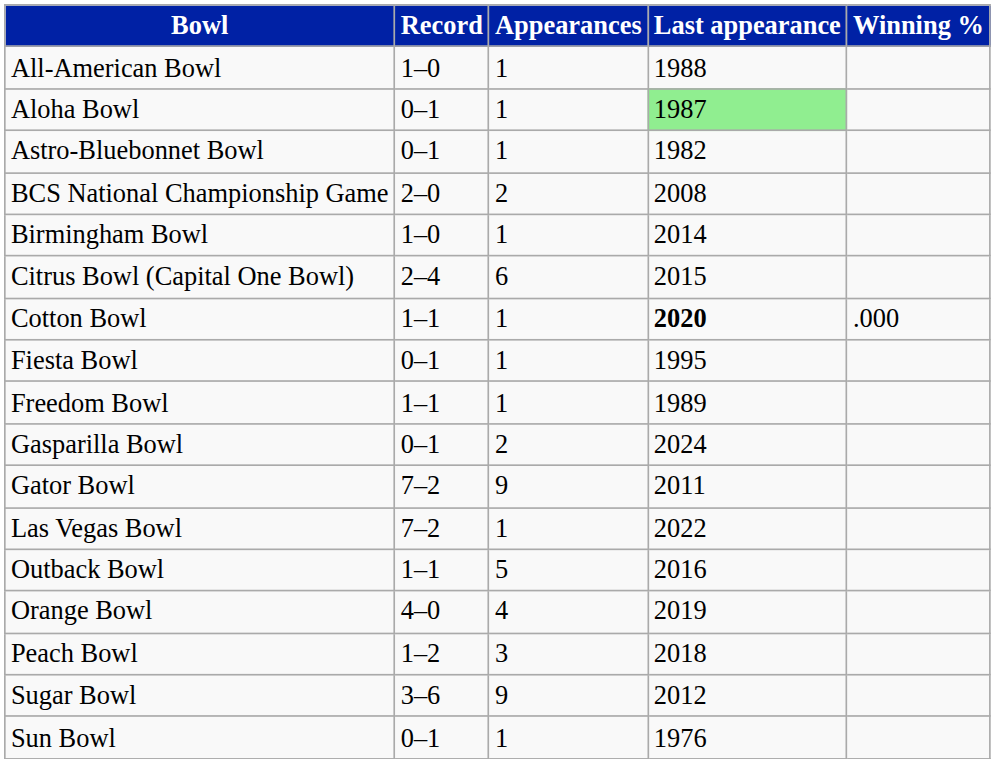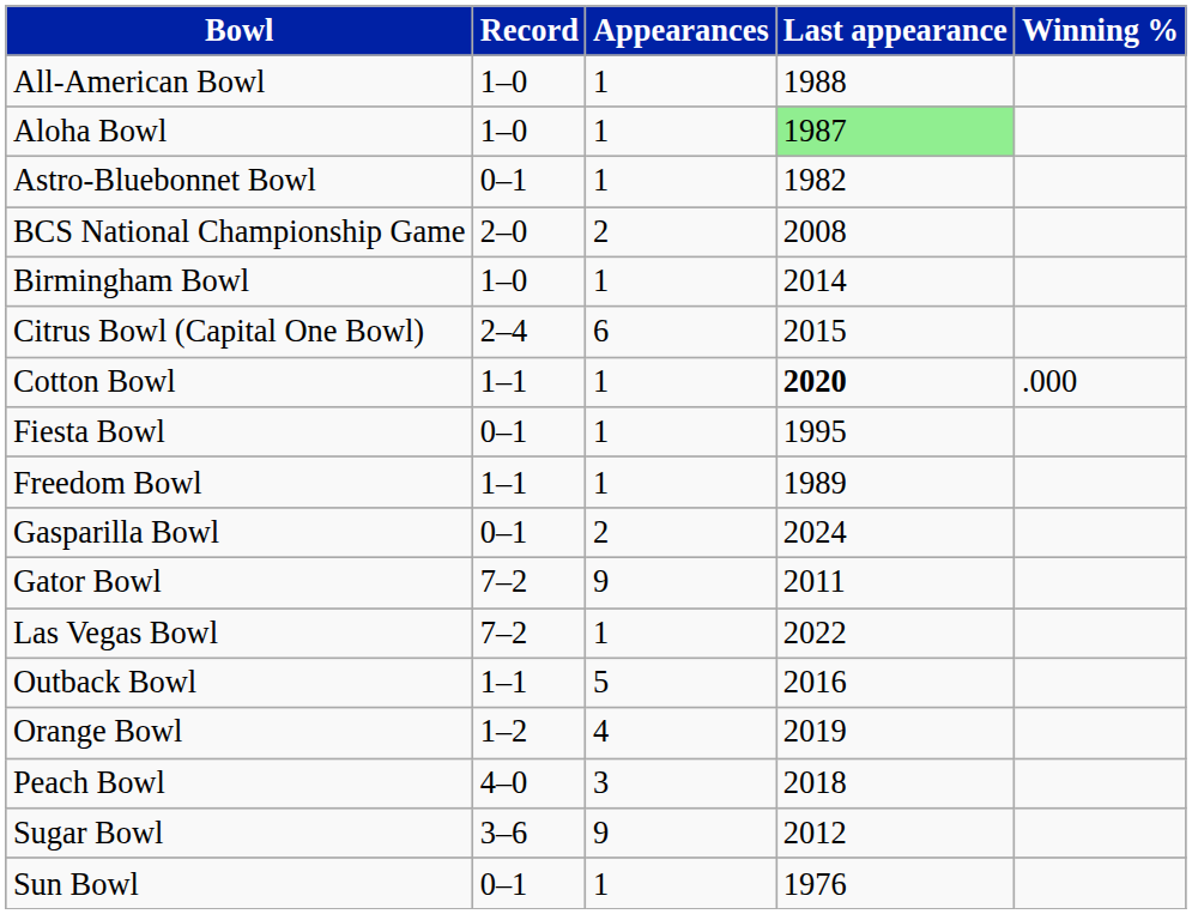Aloha Bowl | Record: 0–1 -> 1–0
Orange Bowl | Record: 4–0 -> 1–2
Peach Bowl | Record: 1–2 -> 4–0
